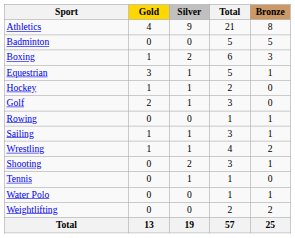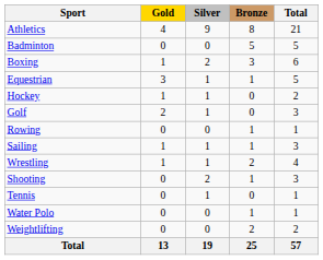columns swapped: Bronze <-> Total
